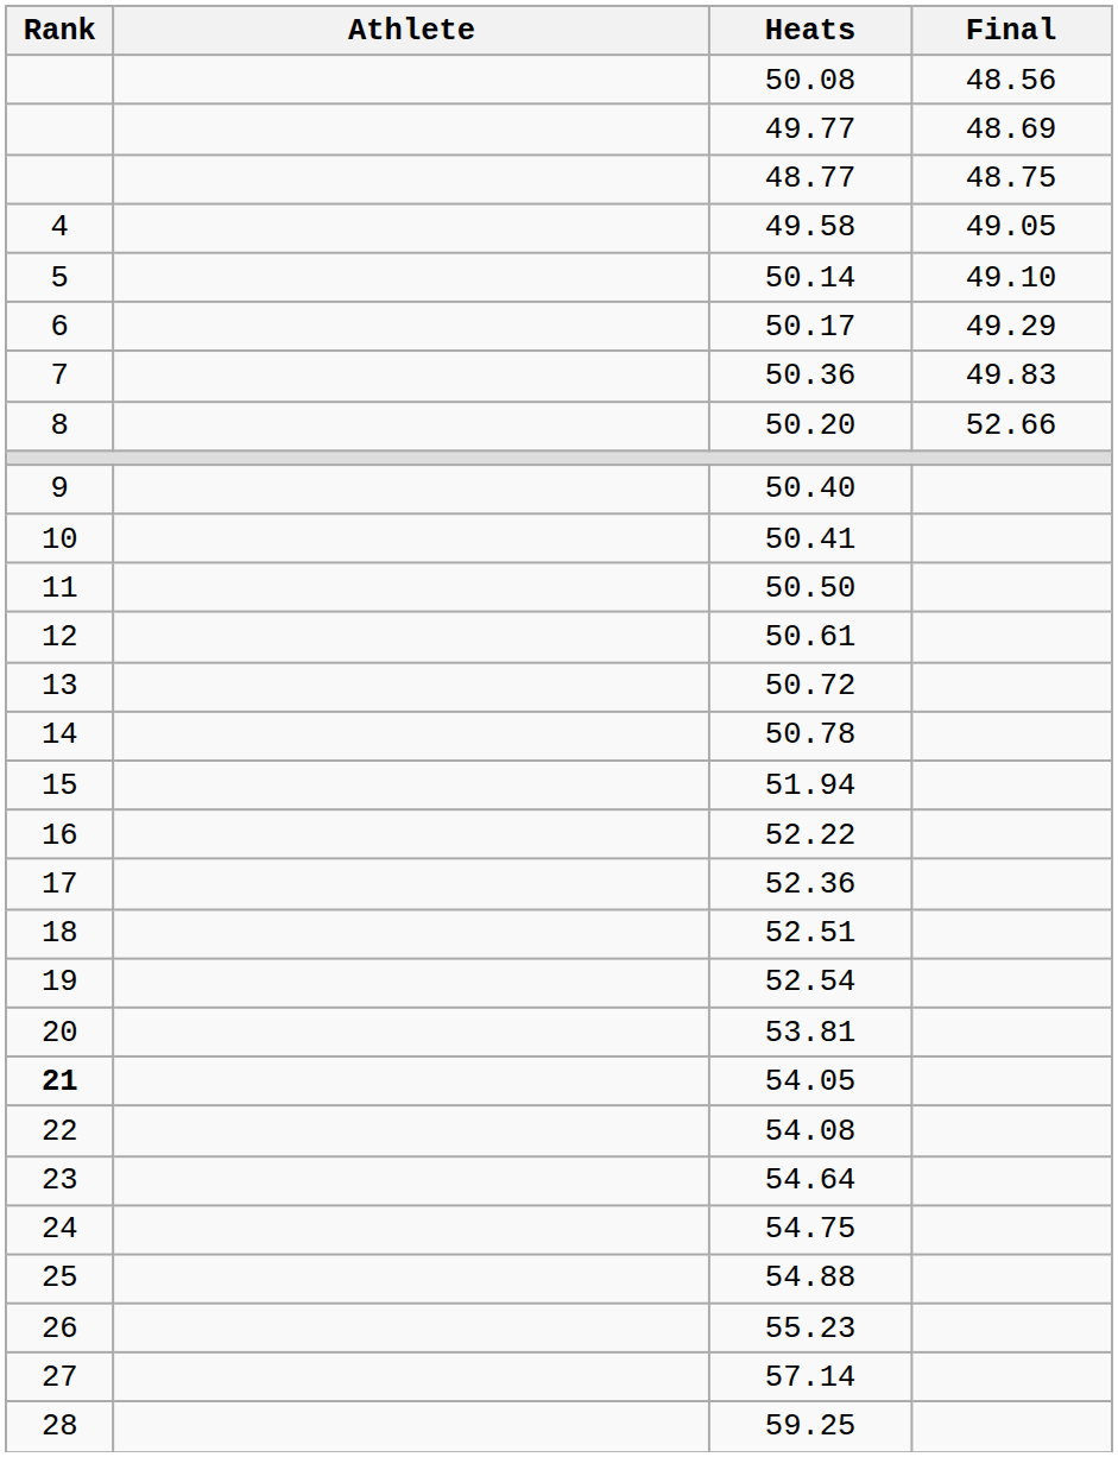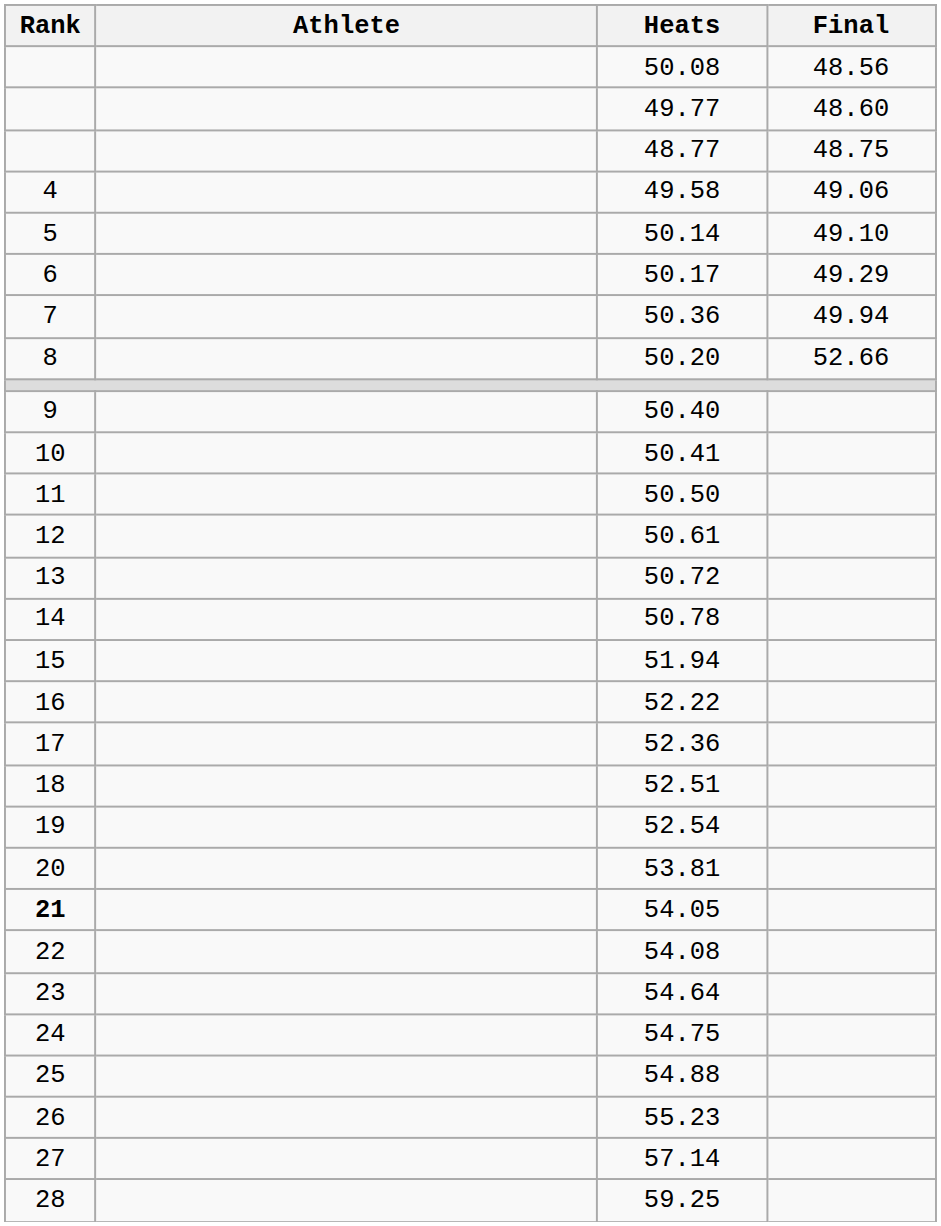49.77 | Final: 48.69 -> 48.60
49.58 | Final: 49.05 -> 49.06
50.36 | Final: 49.83 -> 49.94
